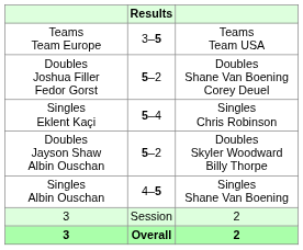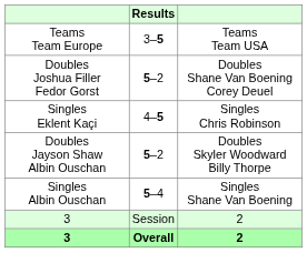Singles Eklent Kaçi | Results: 5–4 -> 4–5
Singles Albin Ouschan | Results: 4–5 -> 5–4
